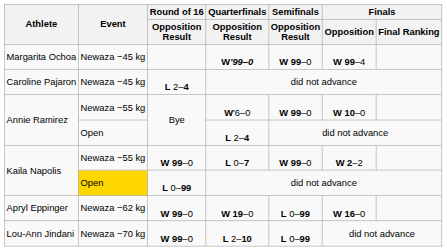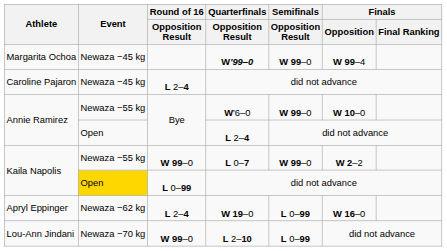W 19–0 | Round of 16 / Opposition Result: W 99–0 -> L 2–4
